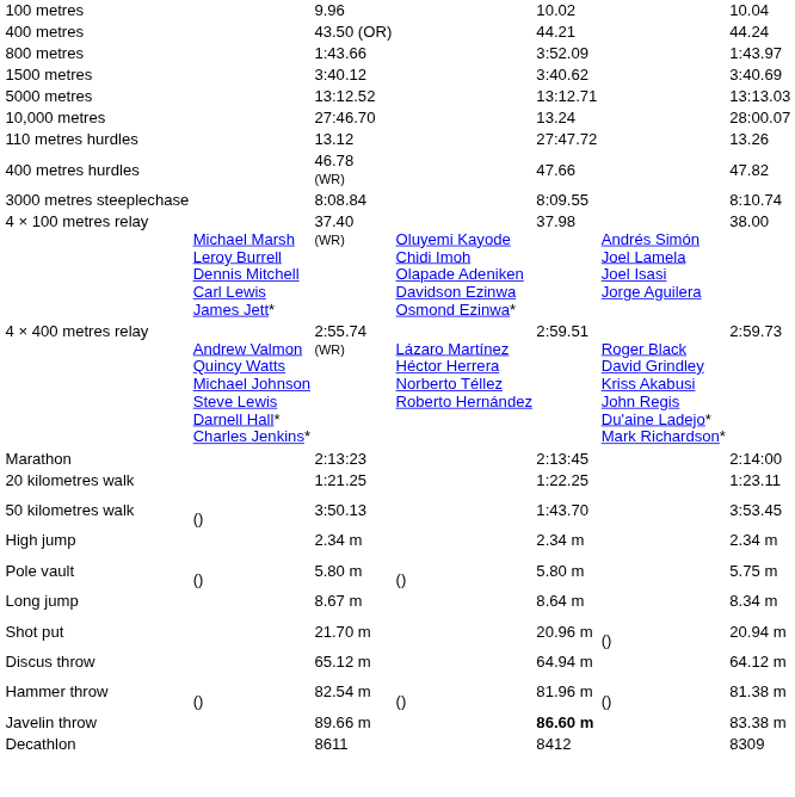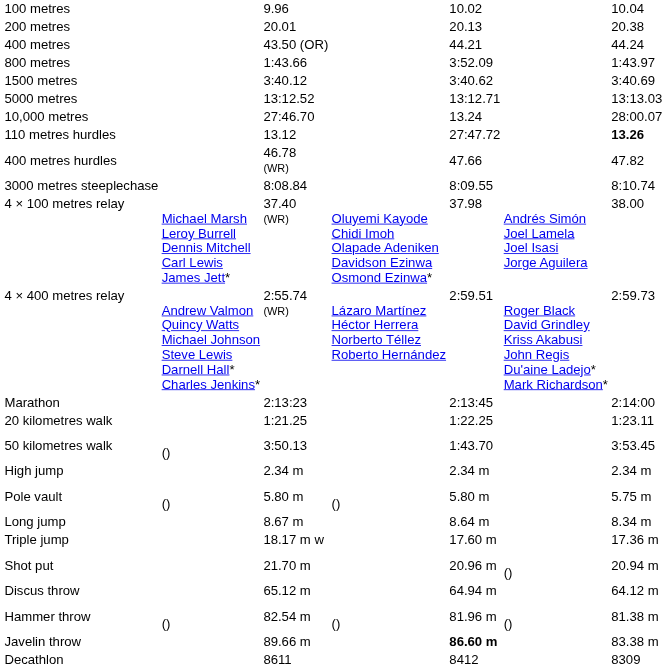+ row: 200 metres | 20.01 | 20.13 | 20.38
110 metres hurdles | column 7: normal -> bold
+ row: Triple jump | 18.17 m w | 17.60 m | 17.36 m
